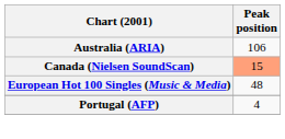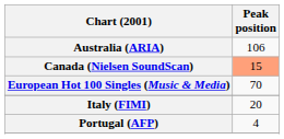European Hot 100 Singles (Music & Media) | Peak position: 48 -> 70
+ row: Italy (FIMI) | 20
